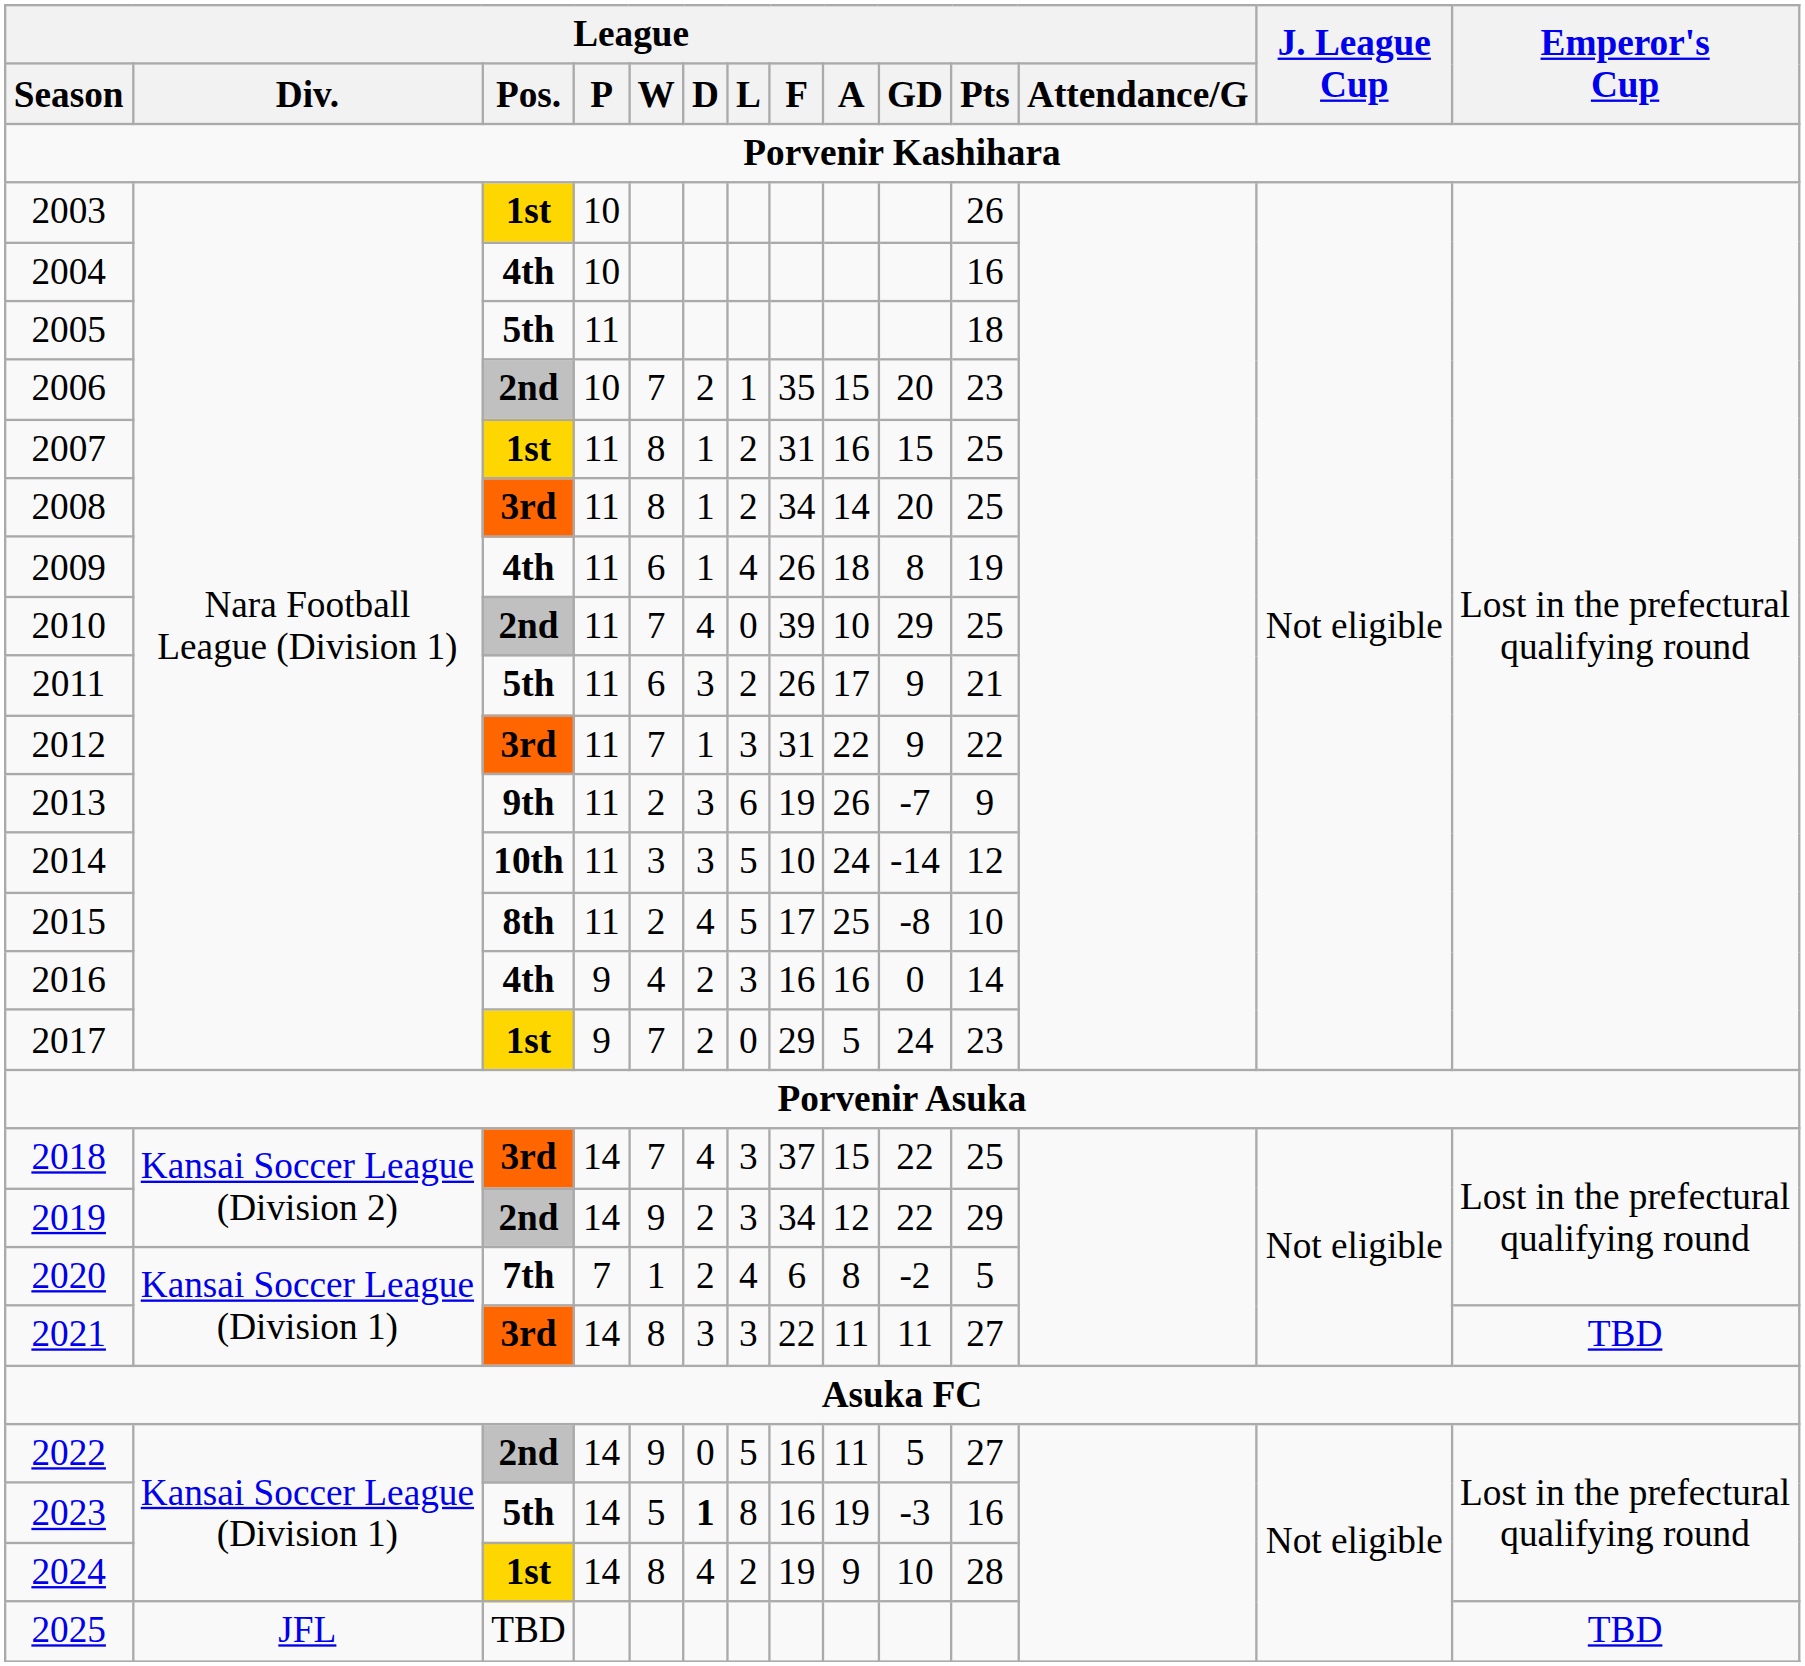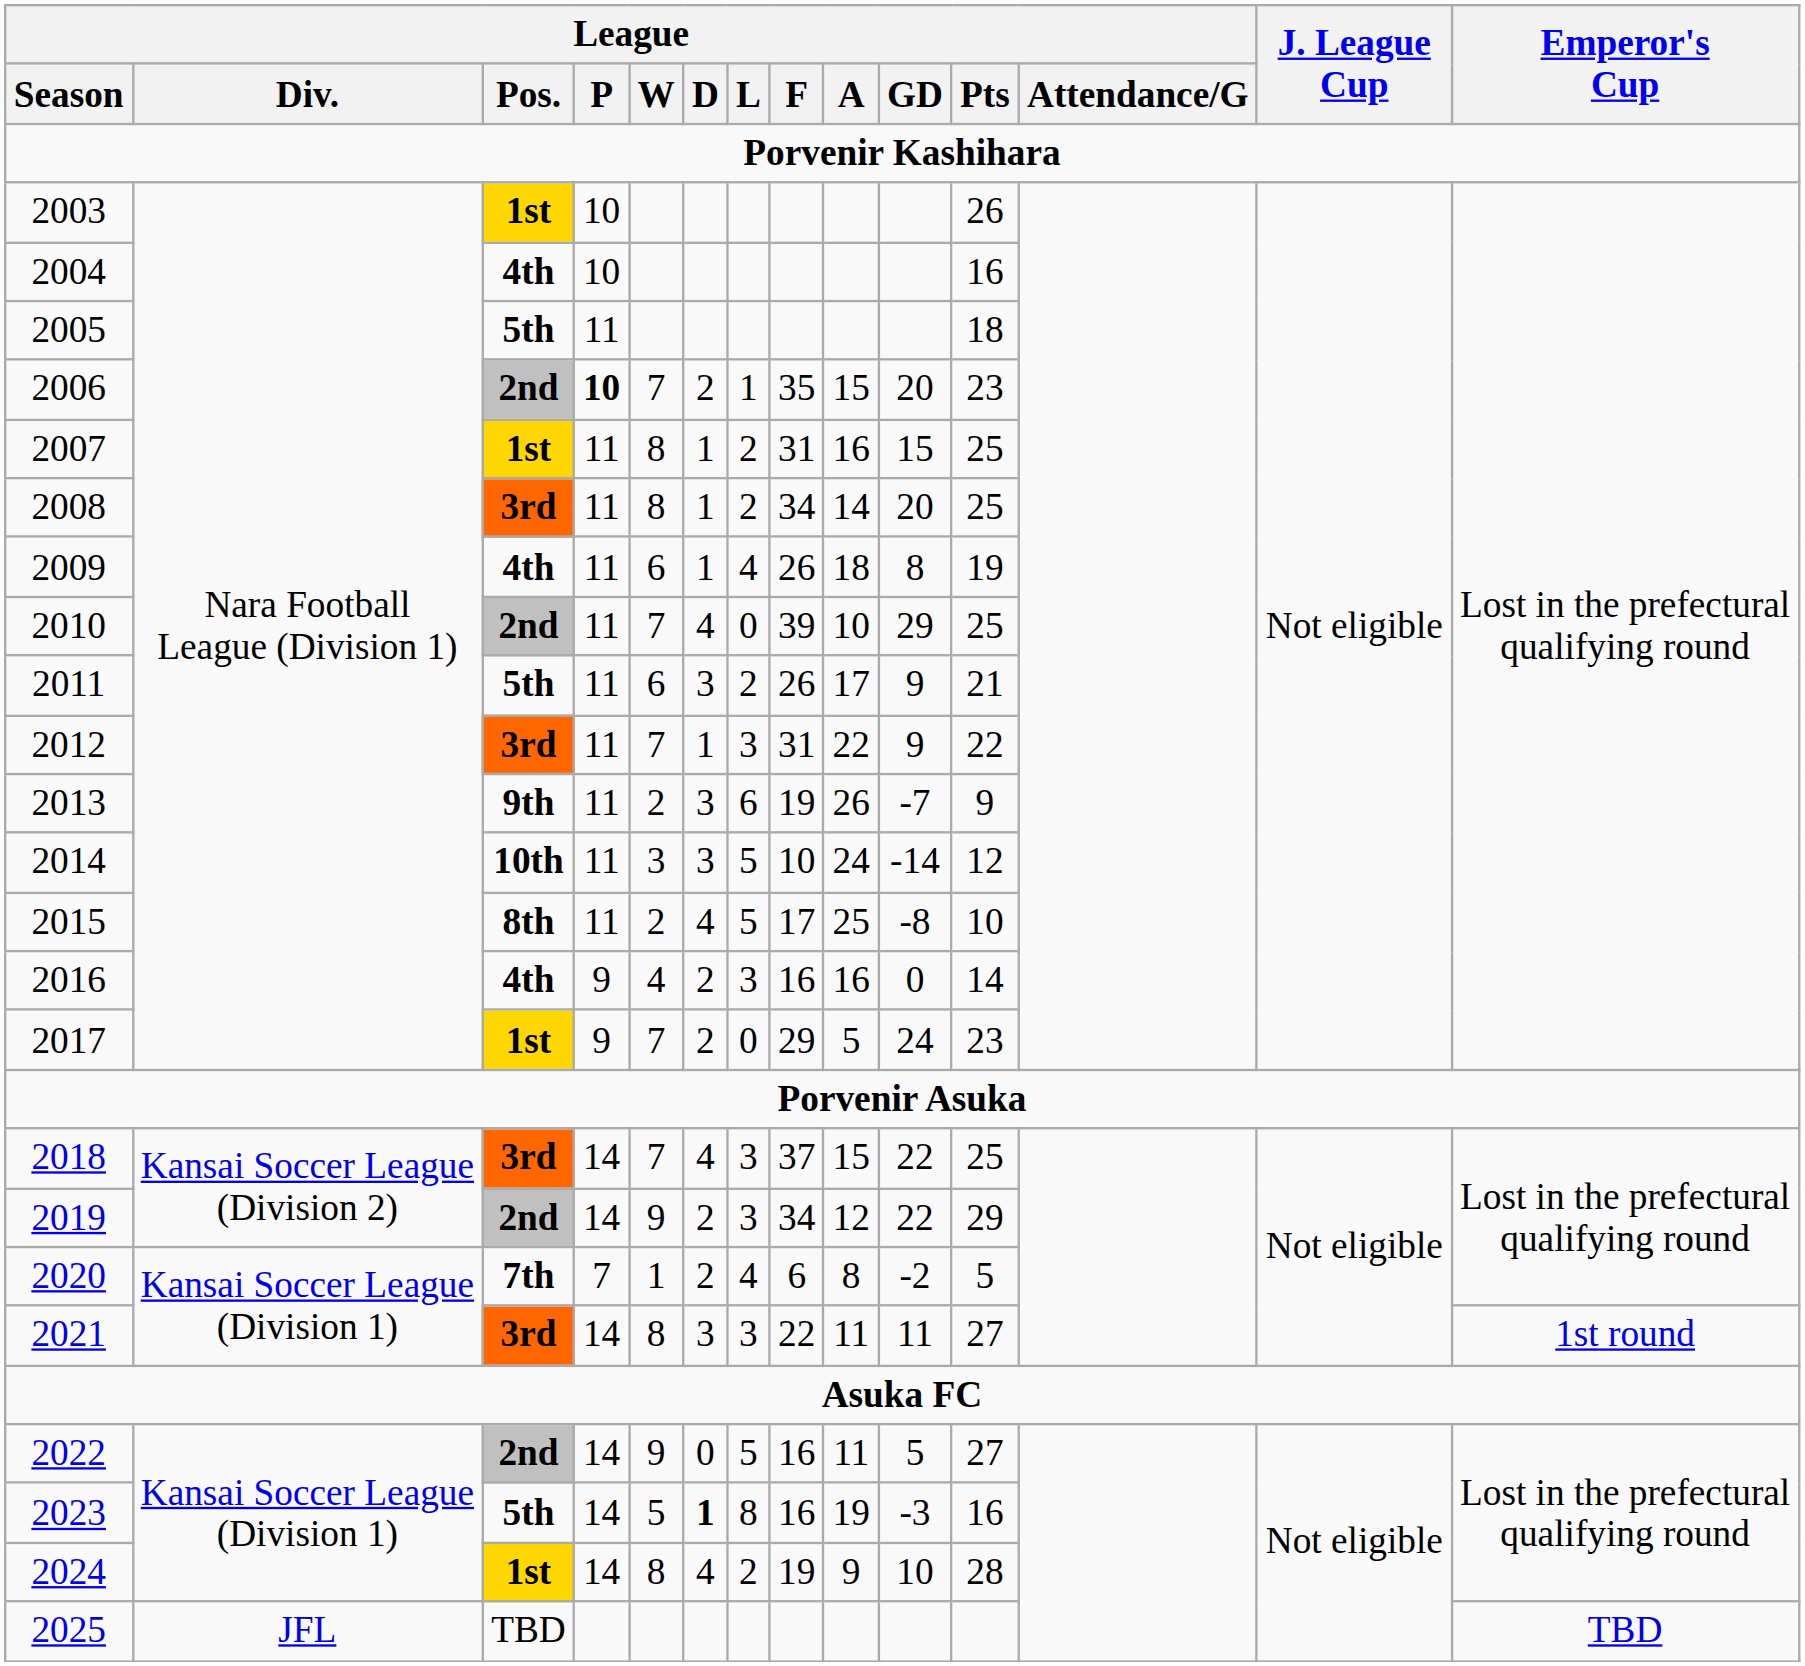2006 | League / P: normal -> bold
2021 | Emperor's Cup: TBD -> 1st round
